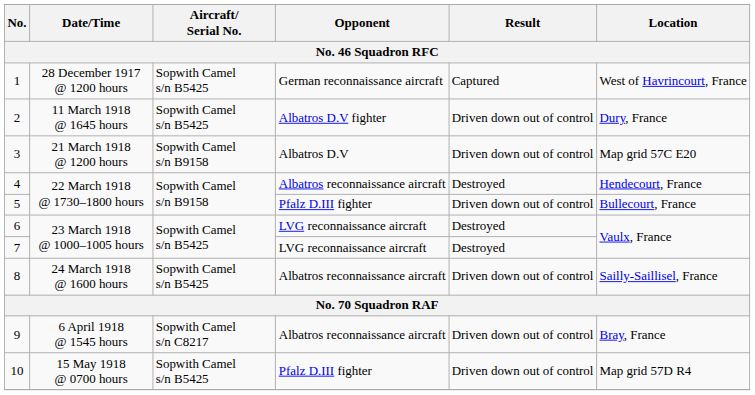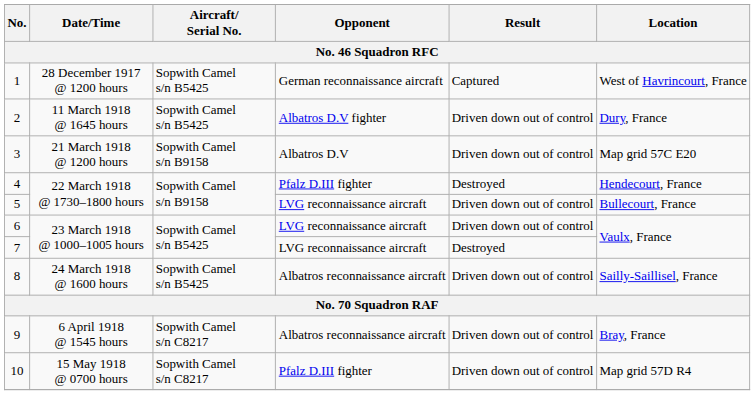4 | Opponent: Albatros reconnaissance aircraft -> Pfalz D.III fighter
5 | Opponent: Pfalz D.III fighter -> LVG reconnaissance aircraft
6 | Result: Destroyed -> Driven down out of control
10 | Aircraft/ Serial No.: Sopwith Camel s/n B5425 -> Sopwith Camel s/n C8217
